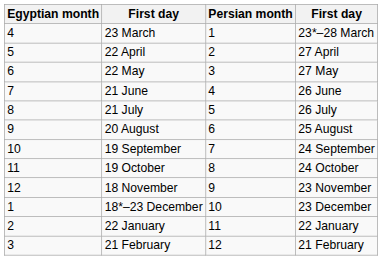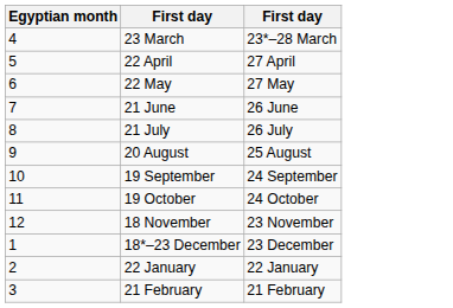- column: Persian month | 1 | 2 | 3 | 4 | 5 | 6 | 7 | 8 | 9 | 10 | 11 | 12
